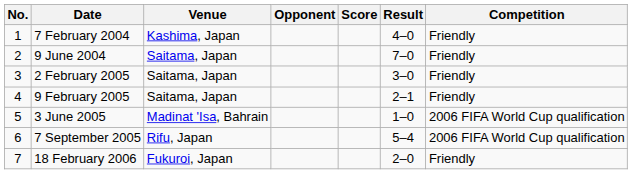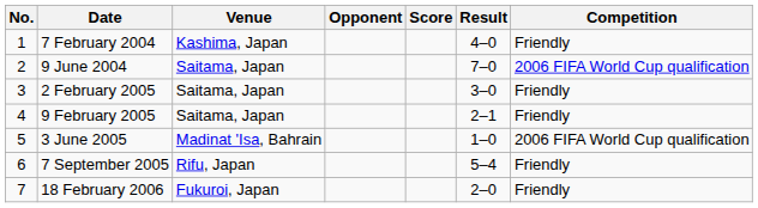9 June 2004 | Competition: Friendly -> 2006 FIFA World Cup qualification
7 September 2005 | Competition: 2006 FIFA World Cup qualification -> Friendly
